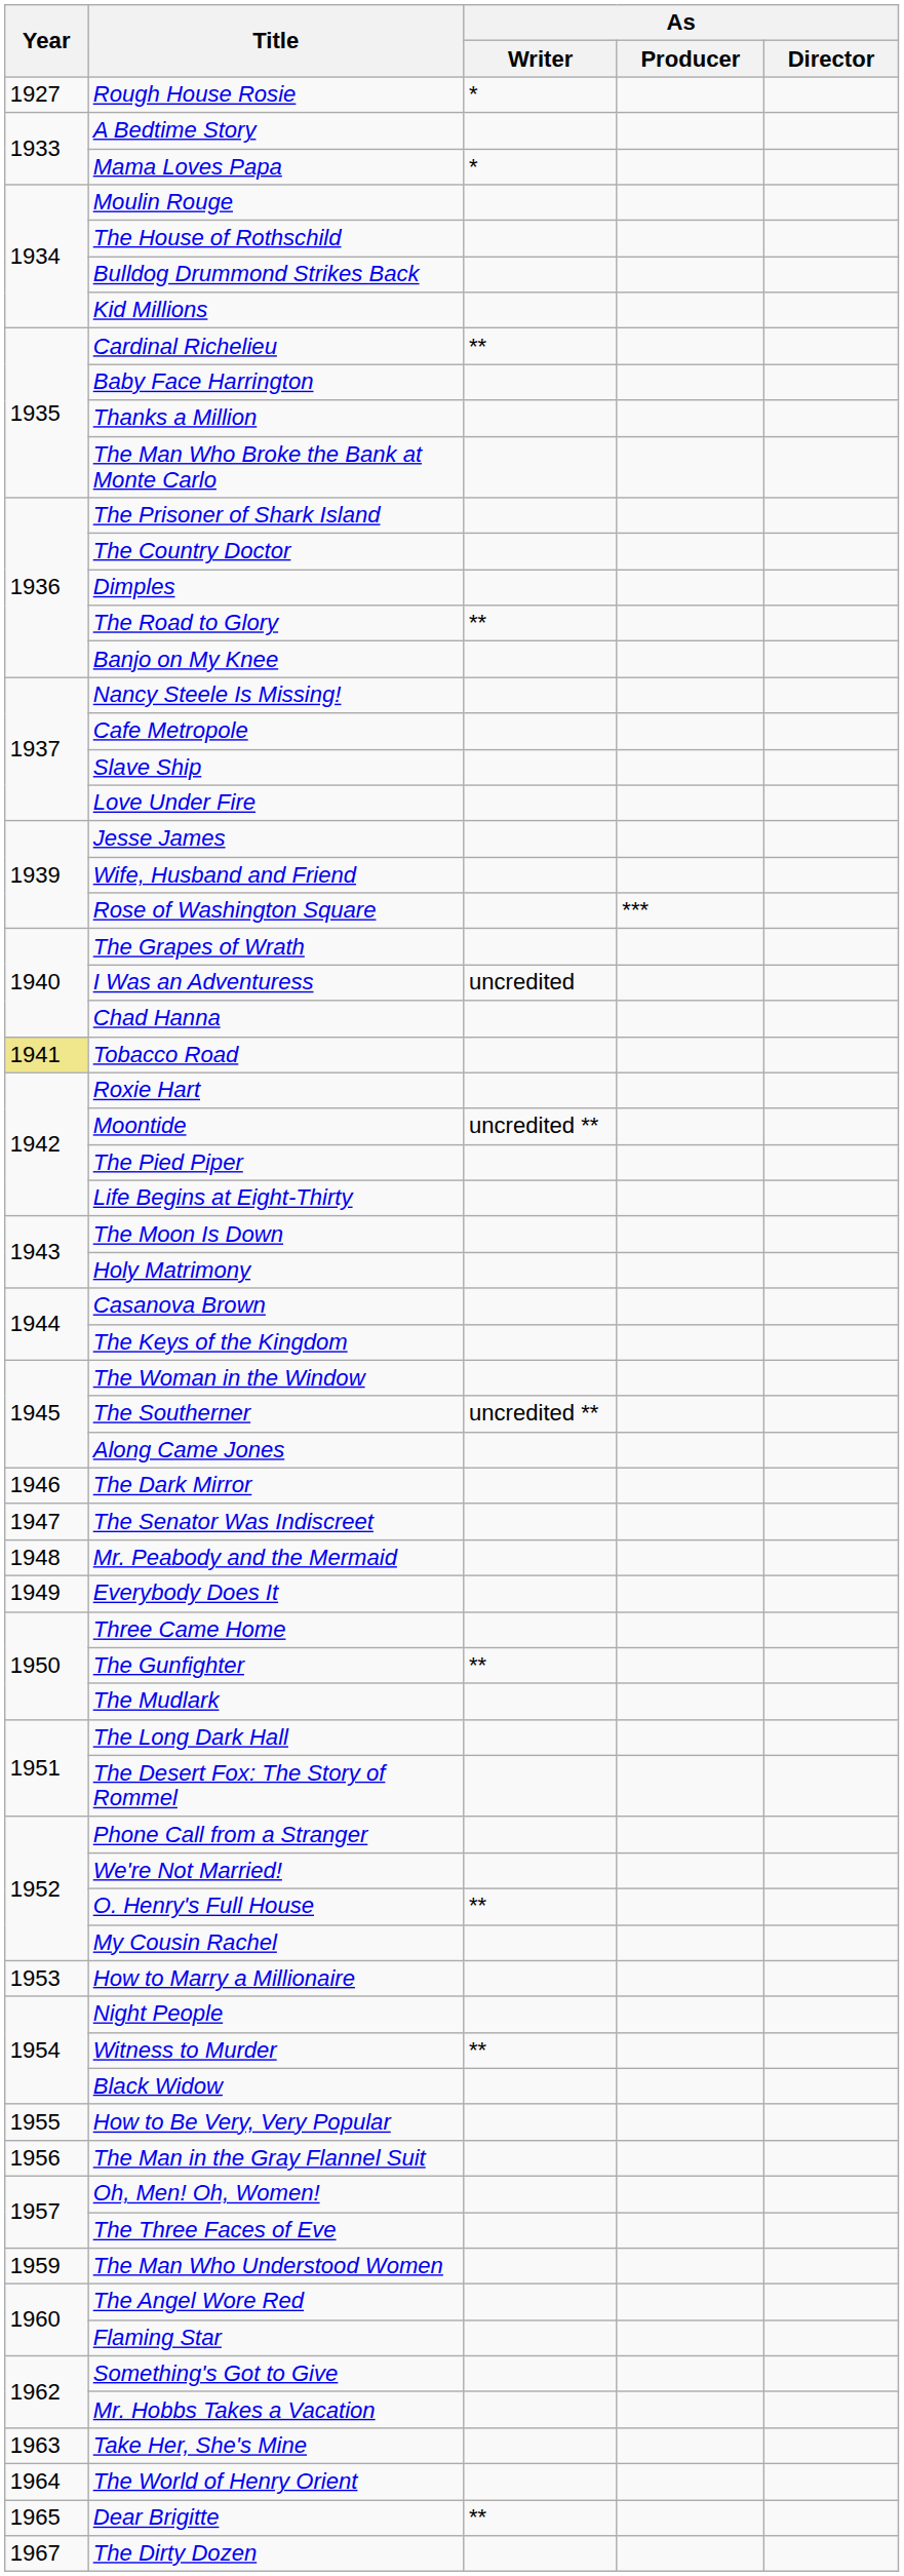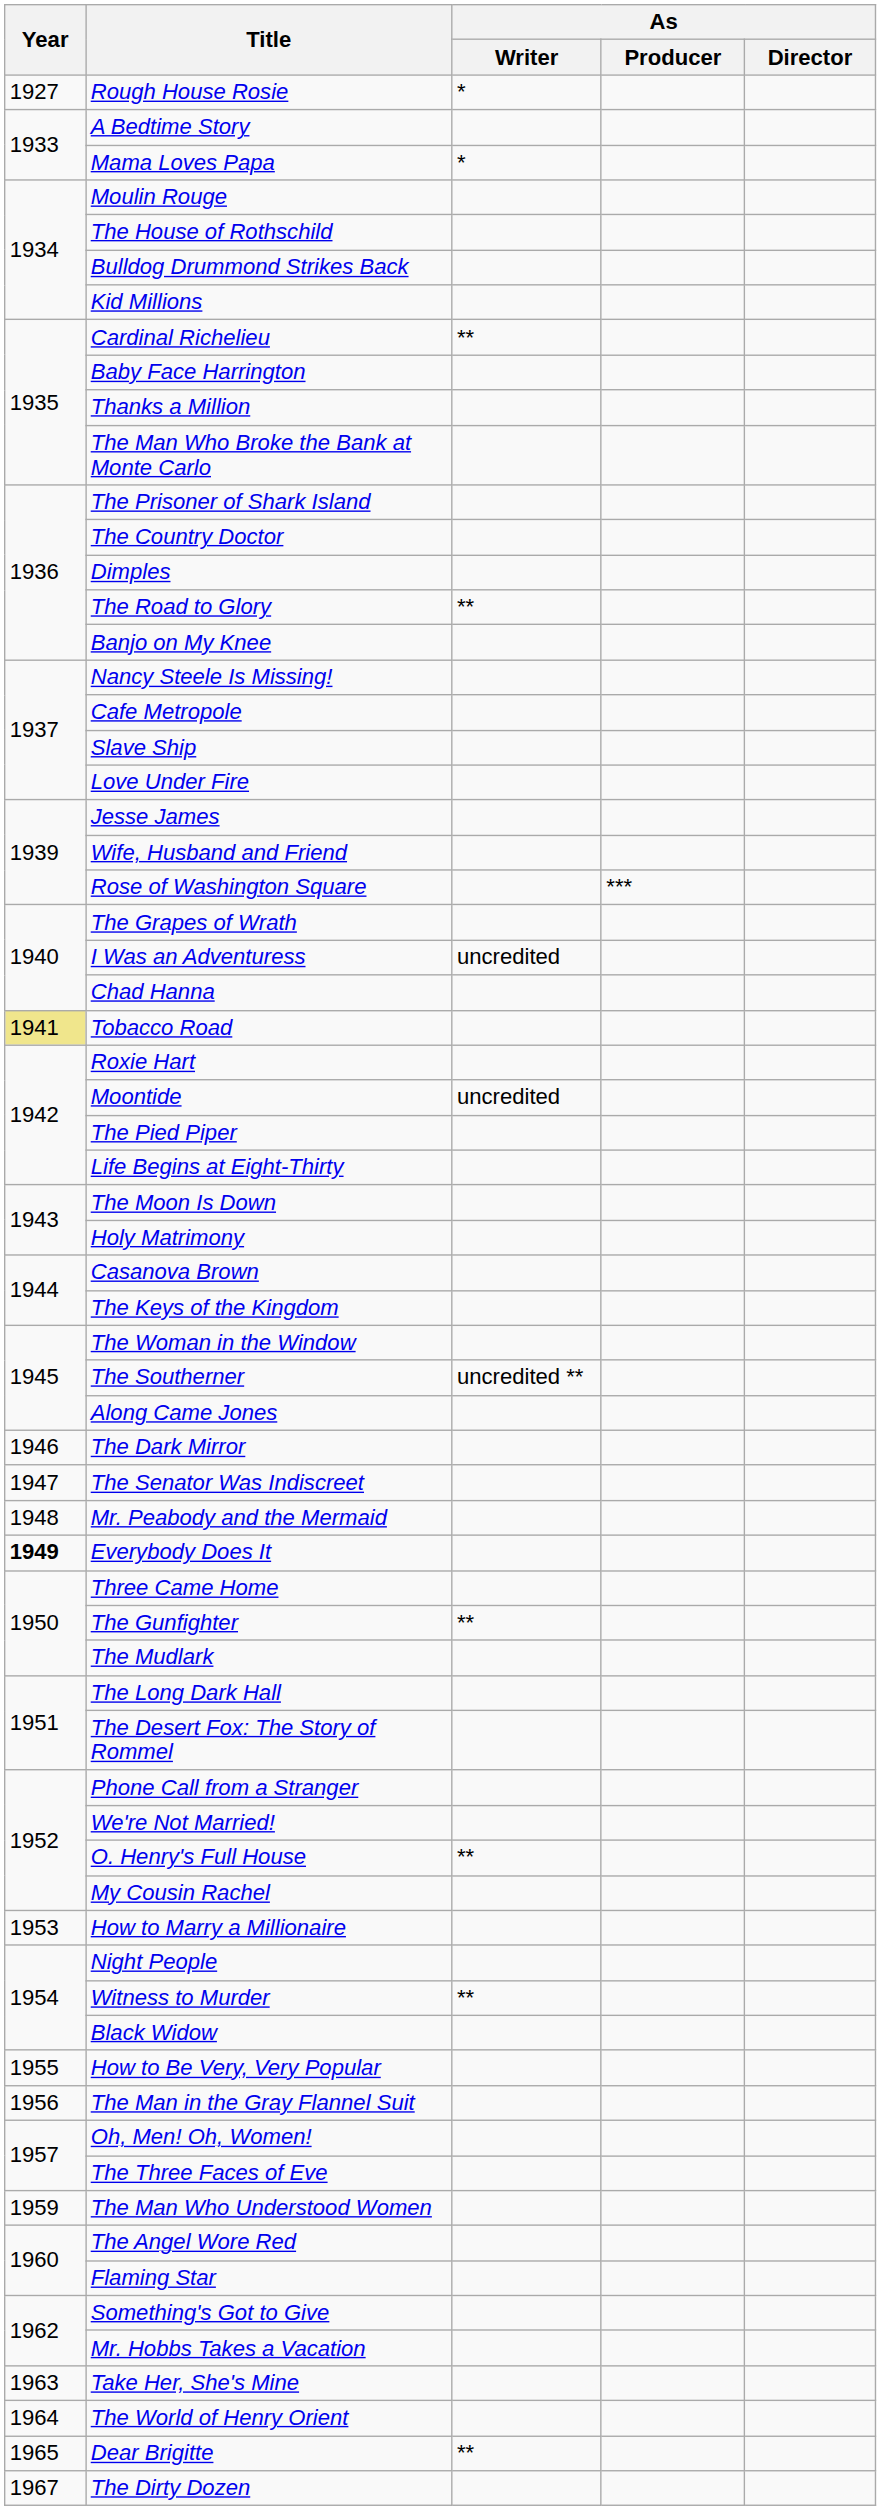Moontide | As / Writer: uncredited ** -> uncredited
Everybody Does It | Year: normal -> bold
